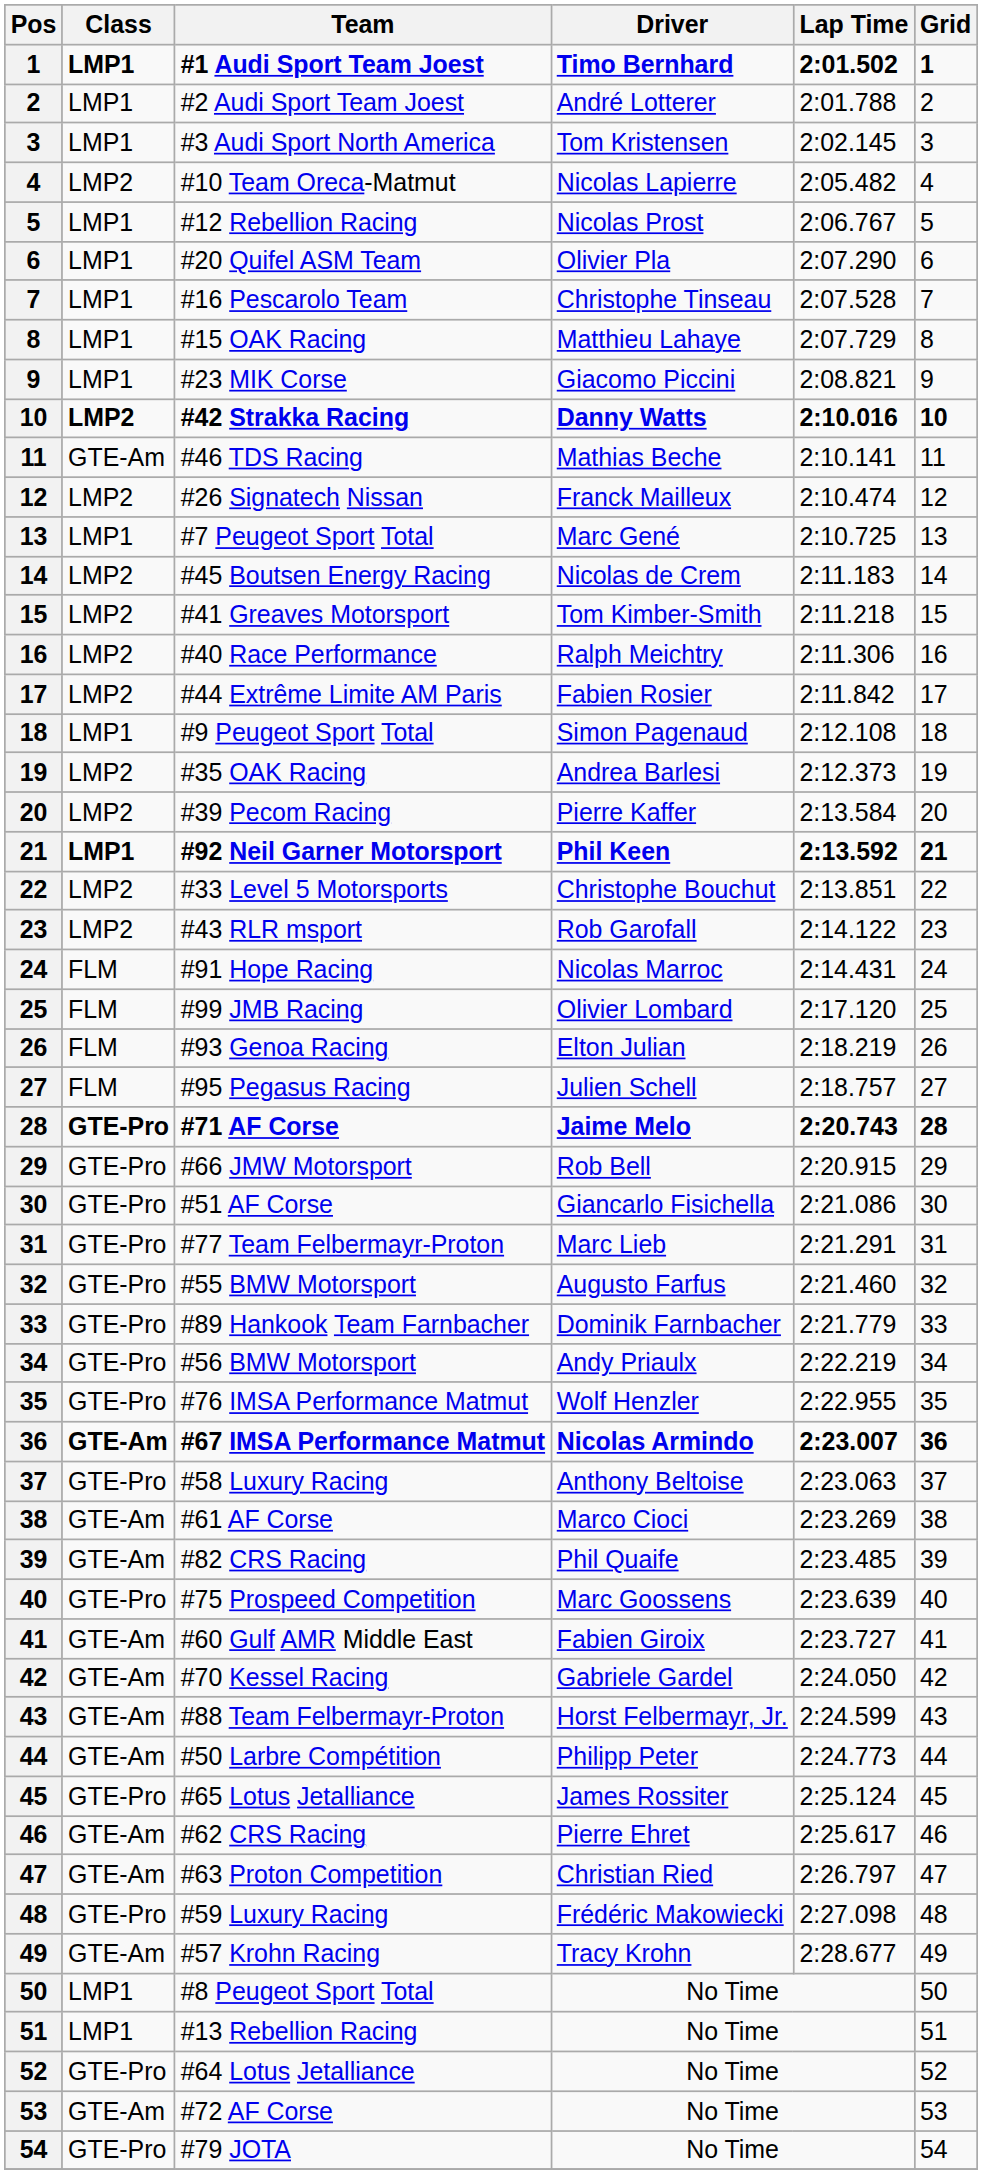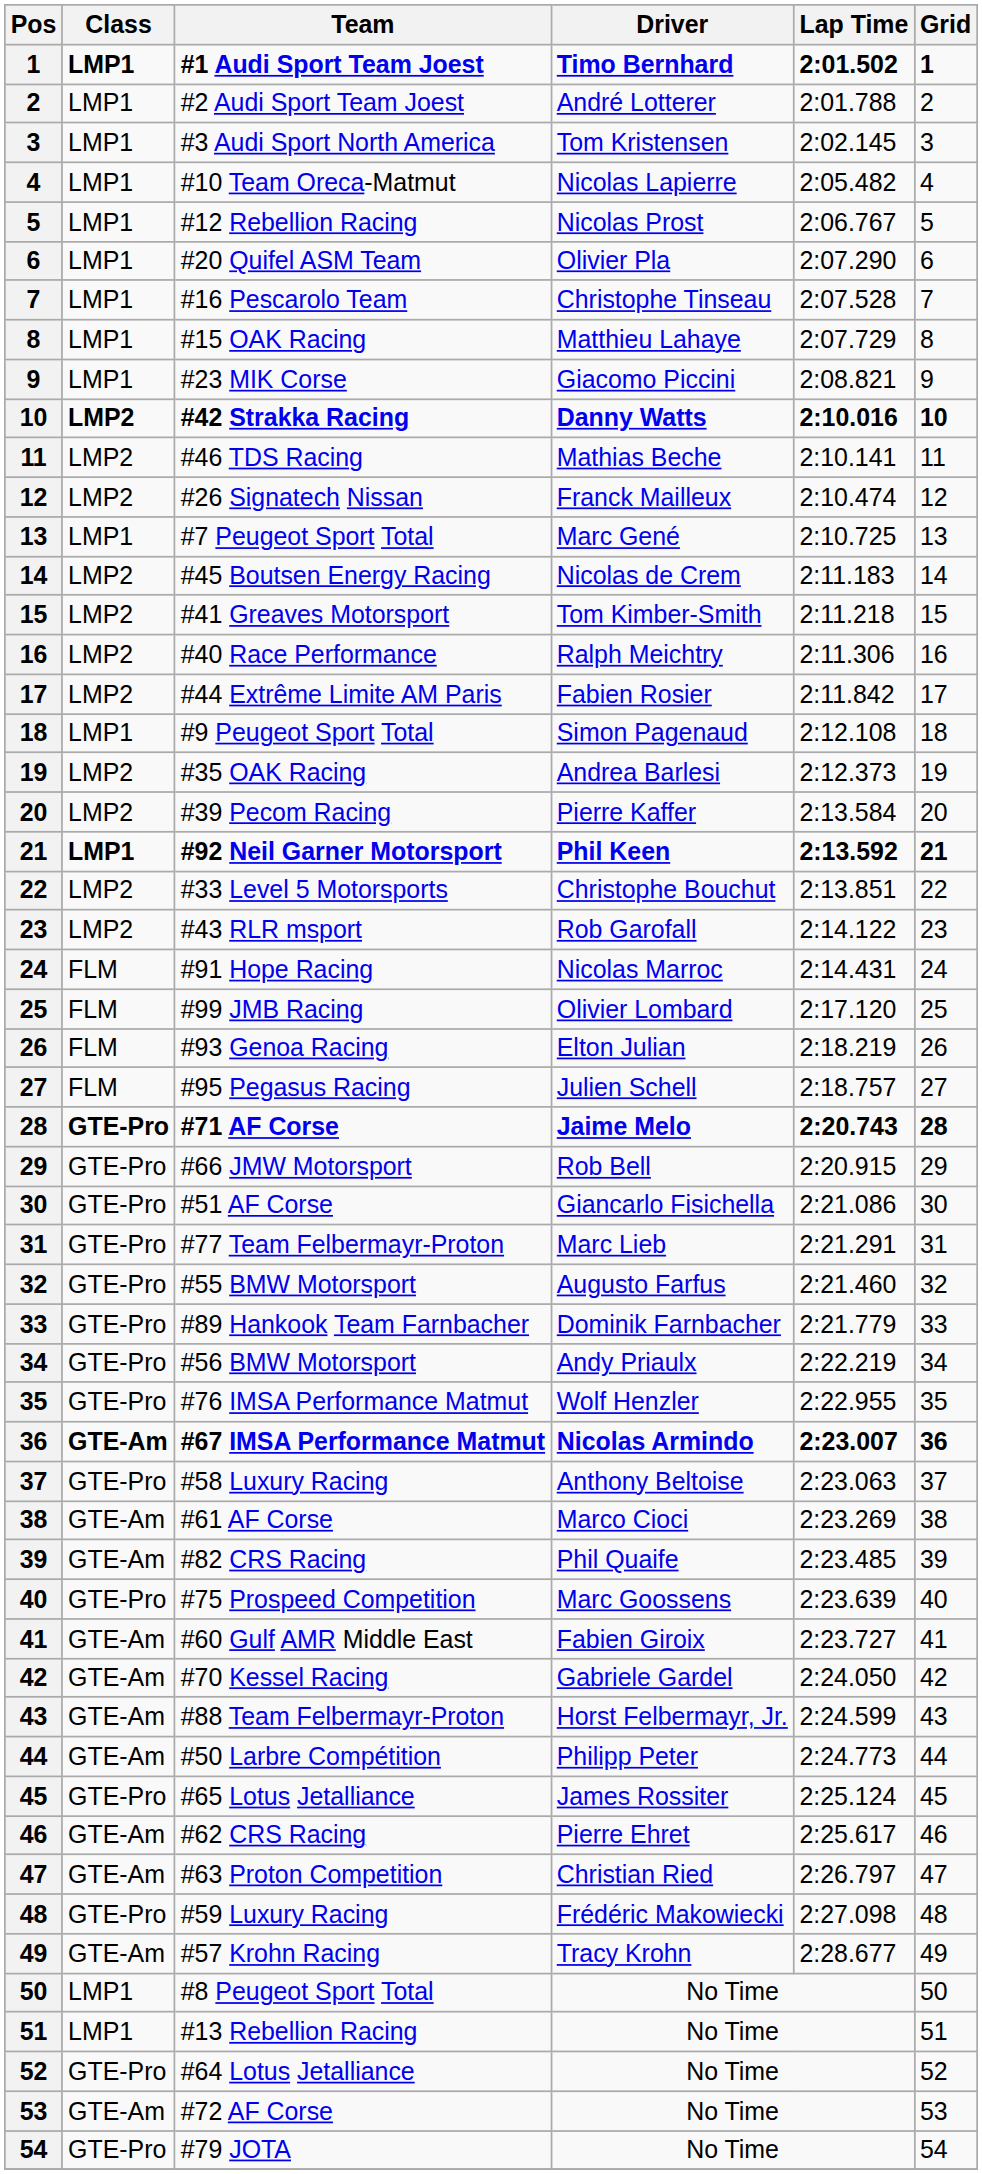#10 Team Oreca-Matmut | Class: LMP2 -> LMP1
#46 TDS Racing | Class: GTE-Am -> LMP2
